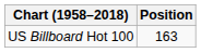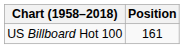US Billboard Hot 100 | Position: 163 -> 161
